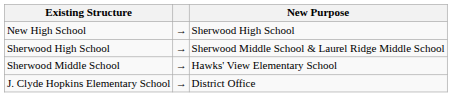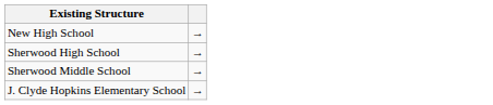- column: New Purpose | Sherwood High School | Sherwood Middle School & Laurel Ridge Middle School | Hawks' View Elementary School | District Office
